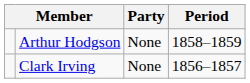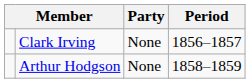rows swapped: Clark Irving <-> Arthur Hodgson
